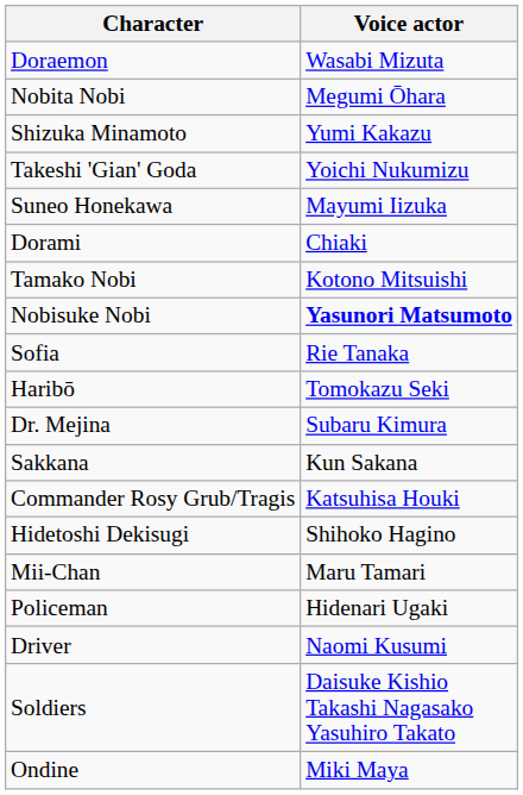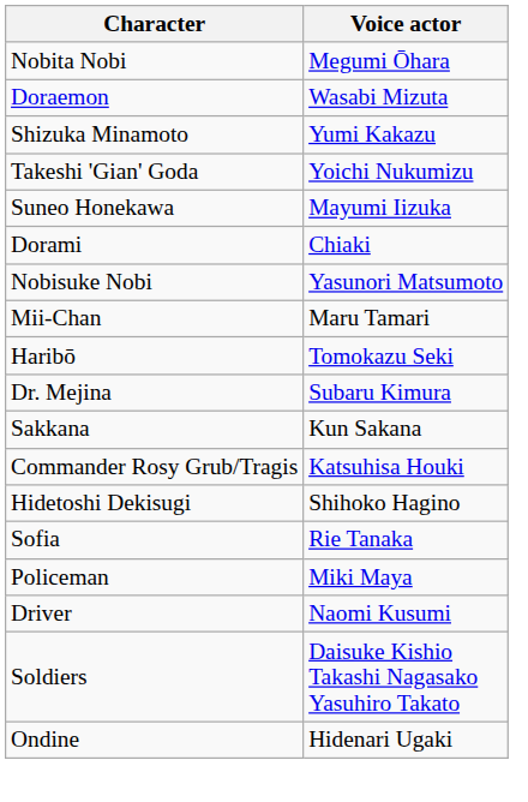rows swapped: Doraemon <-> Nobita Nobi
- row: Tamako Nobi | Kotono Mitsuishi
Nobisuke Nobi | Voice actor: bold -> normal
rows swapped: Sofia <-> Mii-Chan
Policeman | Voice actor: Hidenari Ugaki -> Miki Maya
Ondine | Voice actor: Miki Maya -> Hidenari Ugaki
